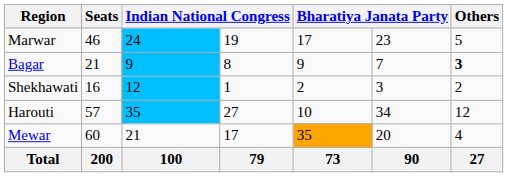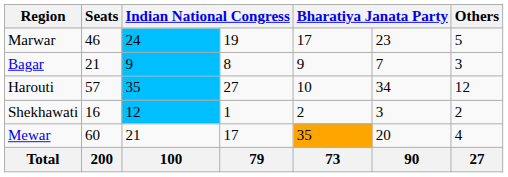Bagar | Others: bold -> normal
rows swapped: Harouti <-> Shekhawati
